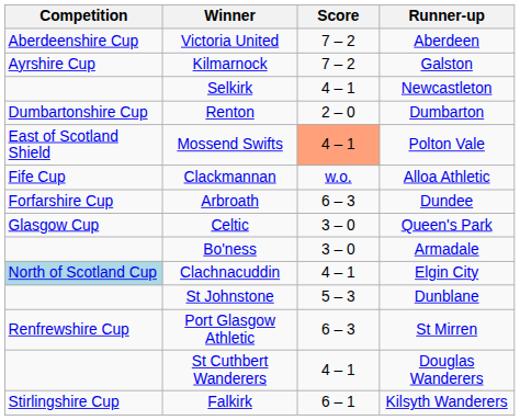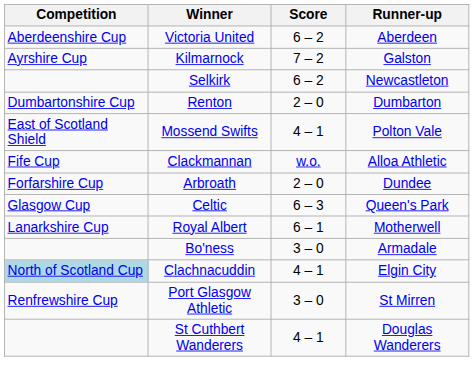Victoria United | Score: 7 – 2 -> 6 – 2
Selkirk | Score: 4 – 1 -> 6 – 2
Mossend Swifts | Score: lightsalmon background -> no background
Arbroath | Score: 6 – 3 -> 2 – 0
Celtic | Score: 3 – 0 -> 6 – 3
+ row: Lanarkshire Cup | Royal Albert | 6 – 1 | Motherwell
- row: St Johnstone | 5 – 3 | Dunblane
Port Glasgow Athletic | Score: 6 – 3 -> 3 – 0
- row: Stirlingshire Cup | Falkirk | 6 – 1 | Kilsyth Wanderers
